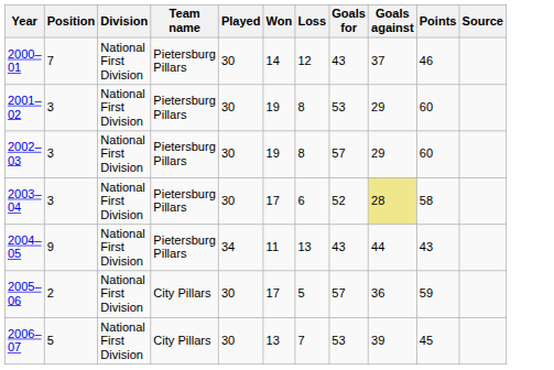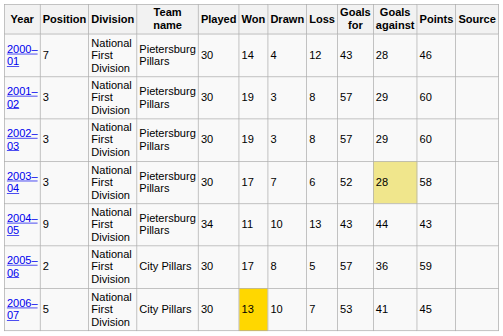+ column: Drawn | 4 | 3 | 3 | 7 | 10 | 8 | 10
2000–01 | Goals against: 37 -> 28
2001–02 | Goals for: 53 -> 57
2006–07 | Won: no background -> gold background
2006–07 | Goals against: 39 -> 41
